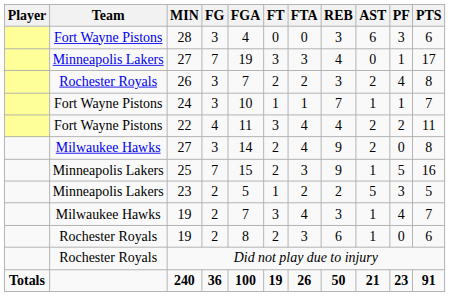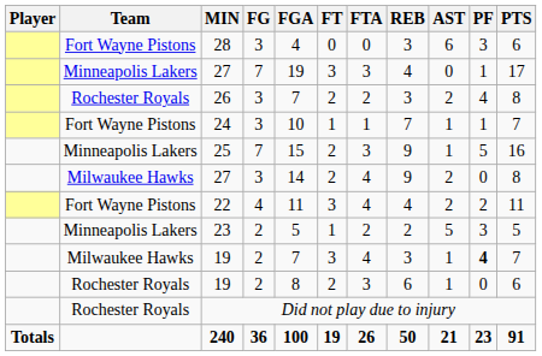rows swapped: 22 <-> 25
Milwaukee Hawks / 19 | PF: normal -> bold
